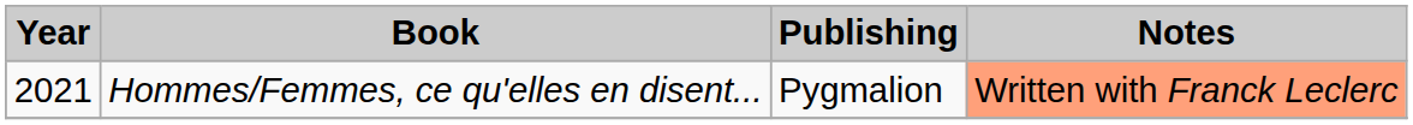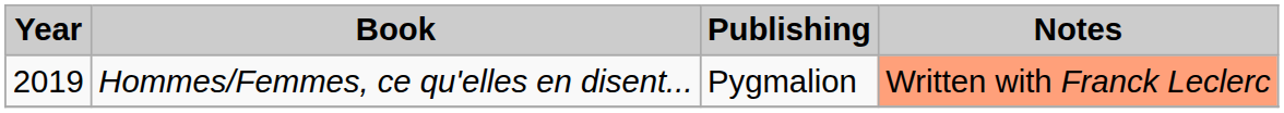Hommes/Femmes, ce qu'elles en disent... | Year: 2021 -> 2019
